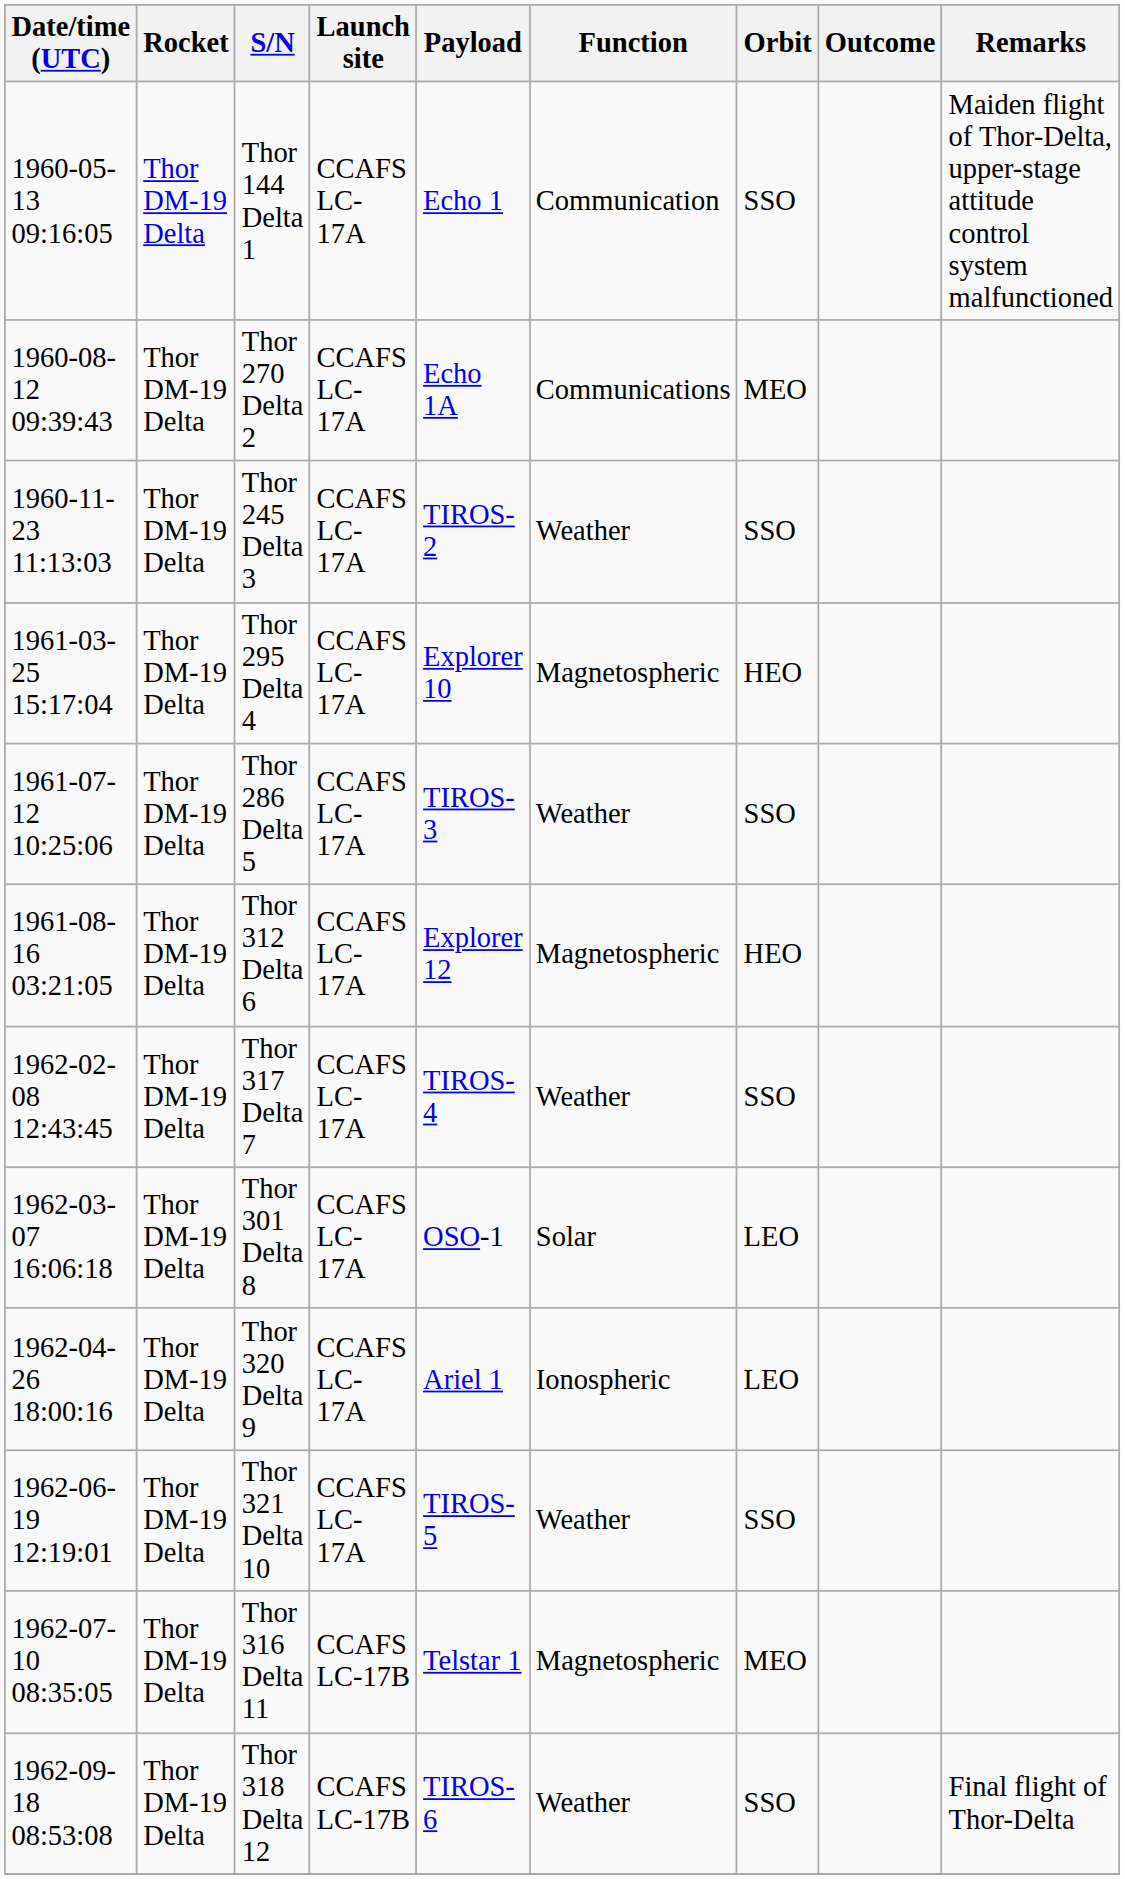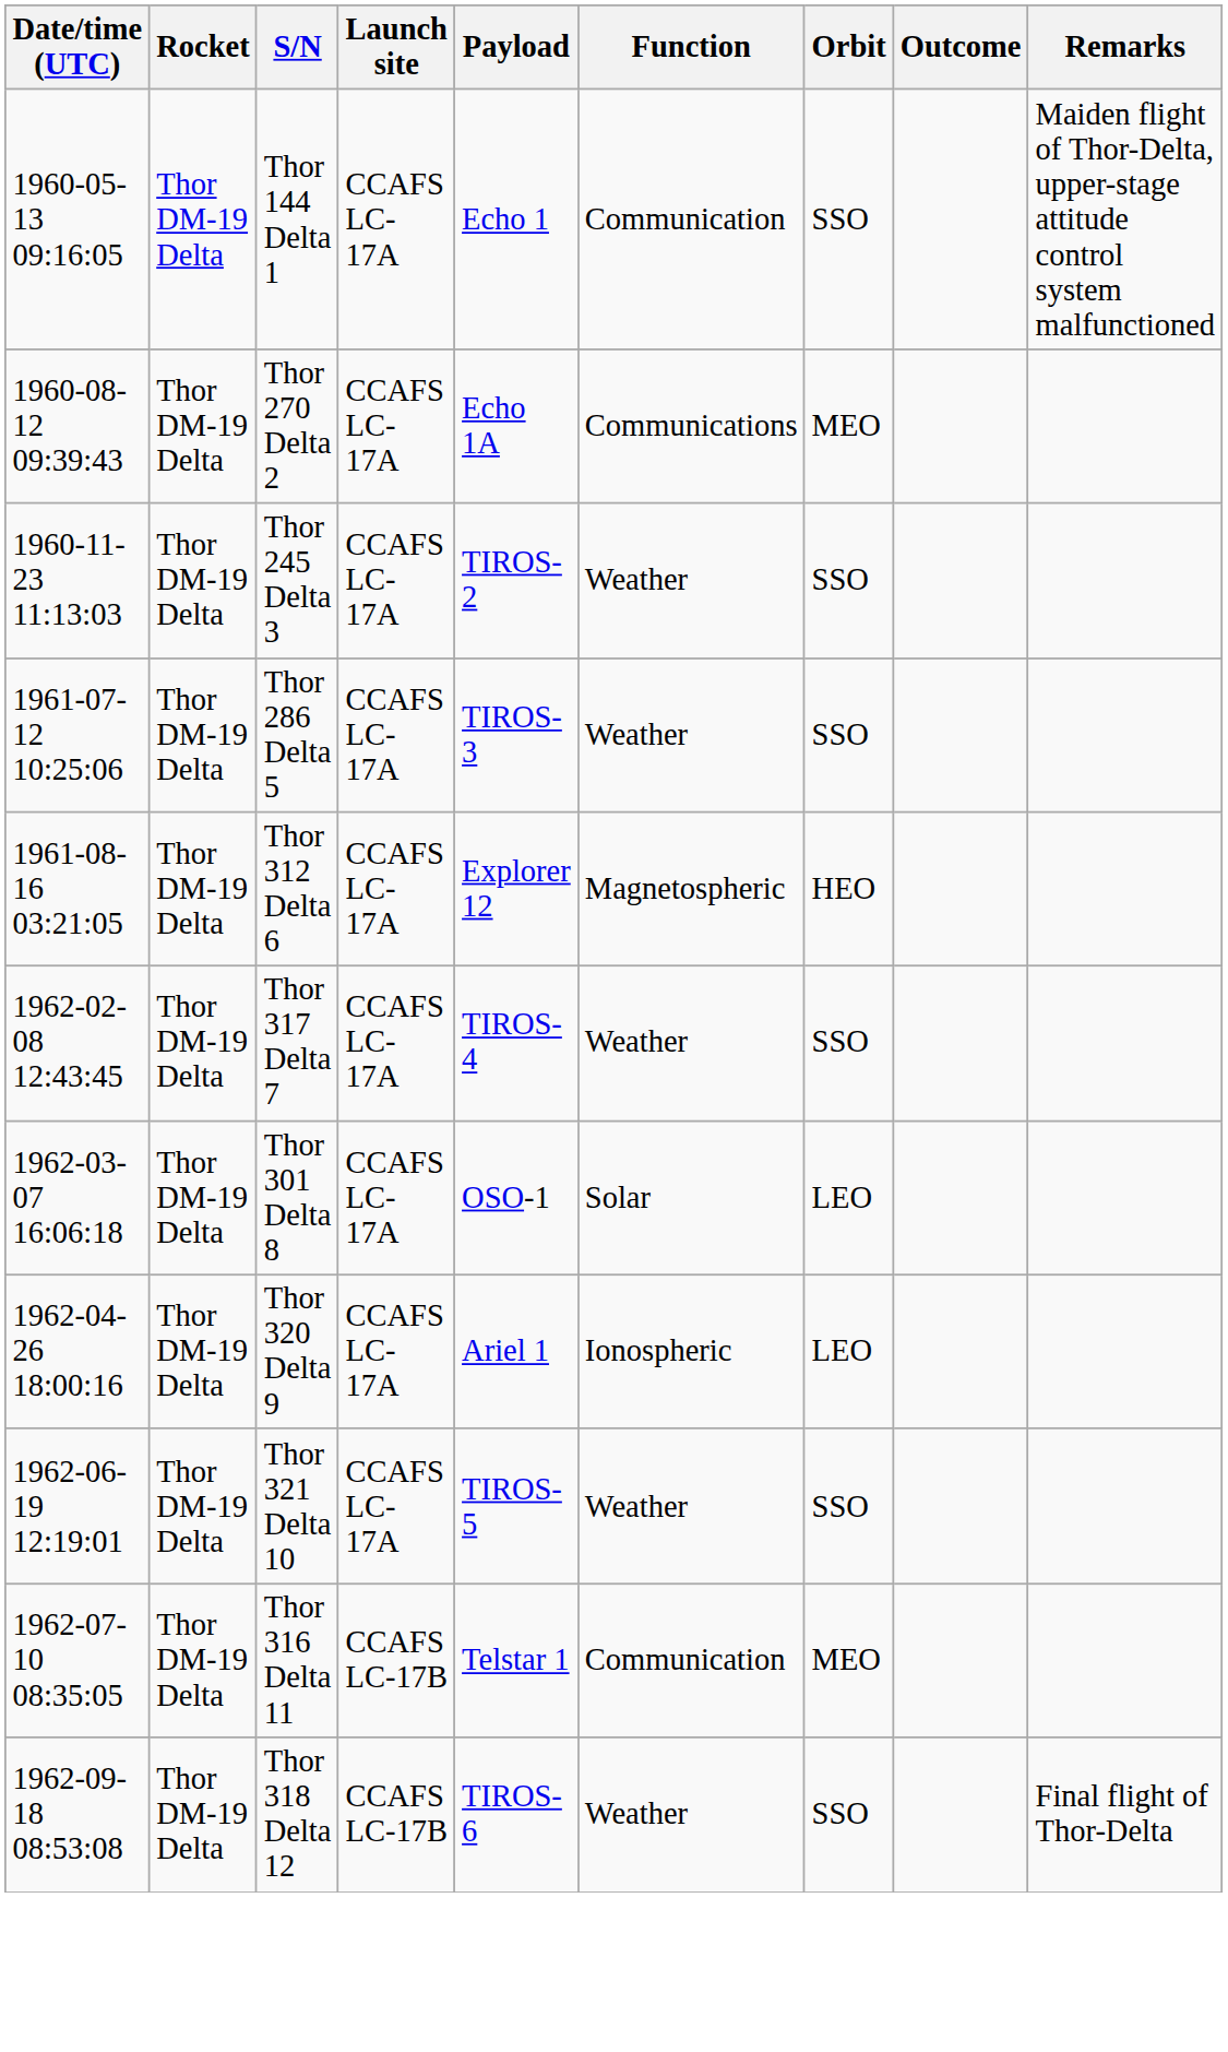- row: 1961-03-25 15:17:04 | Thor DM-19 Delta | Thor 295 Delta 4 | CCAFS LC-17A | Explorer 10 | Magnetospheric | HEO
Thor 316 Delta 11 | Function: Magnetospheric -> Communication
